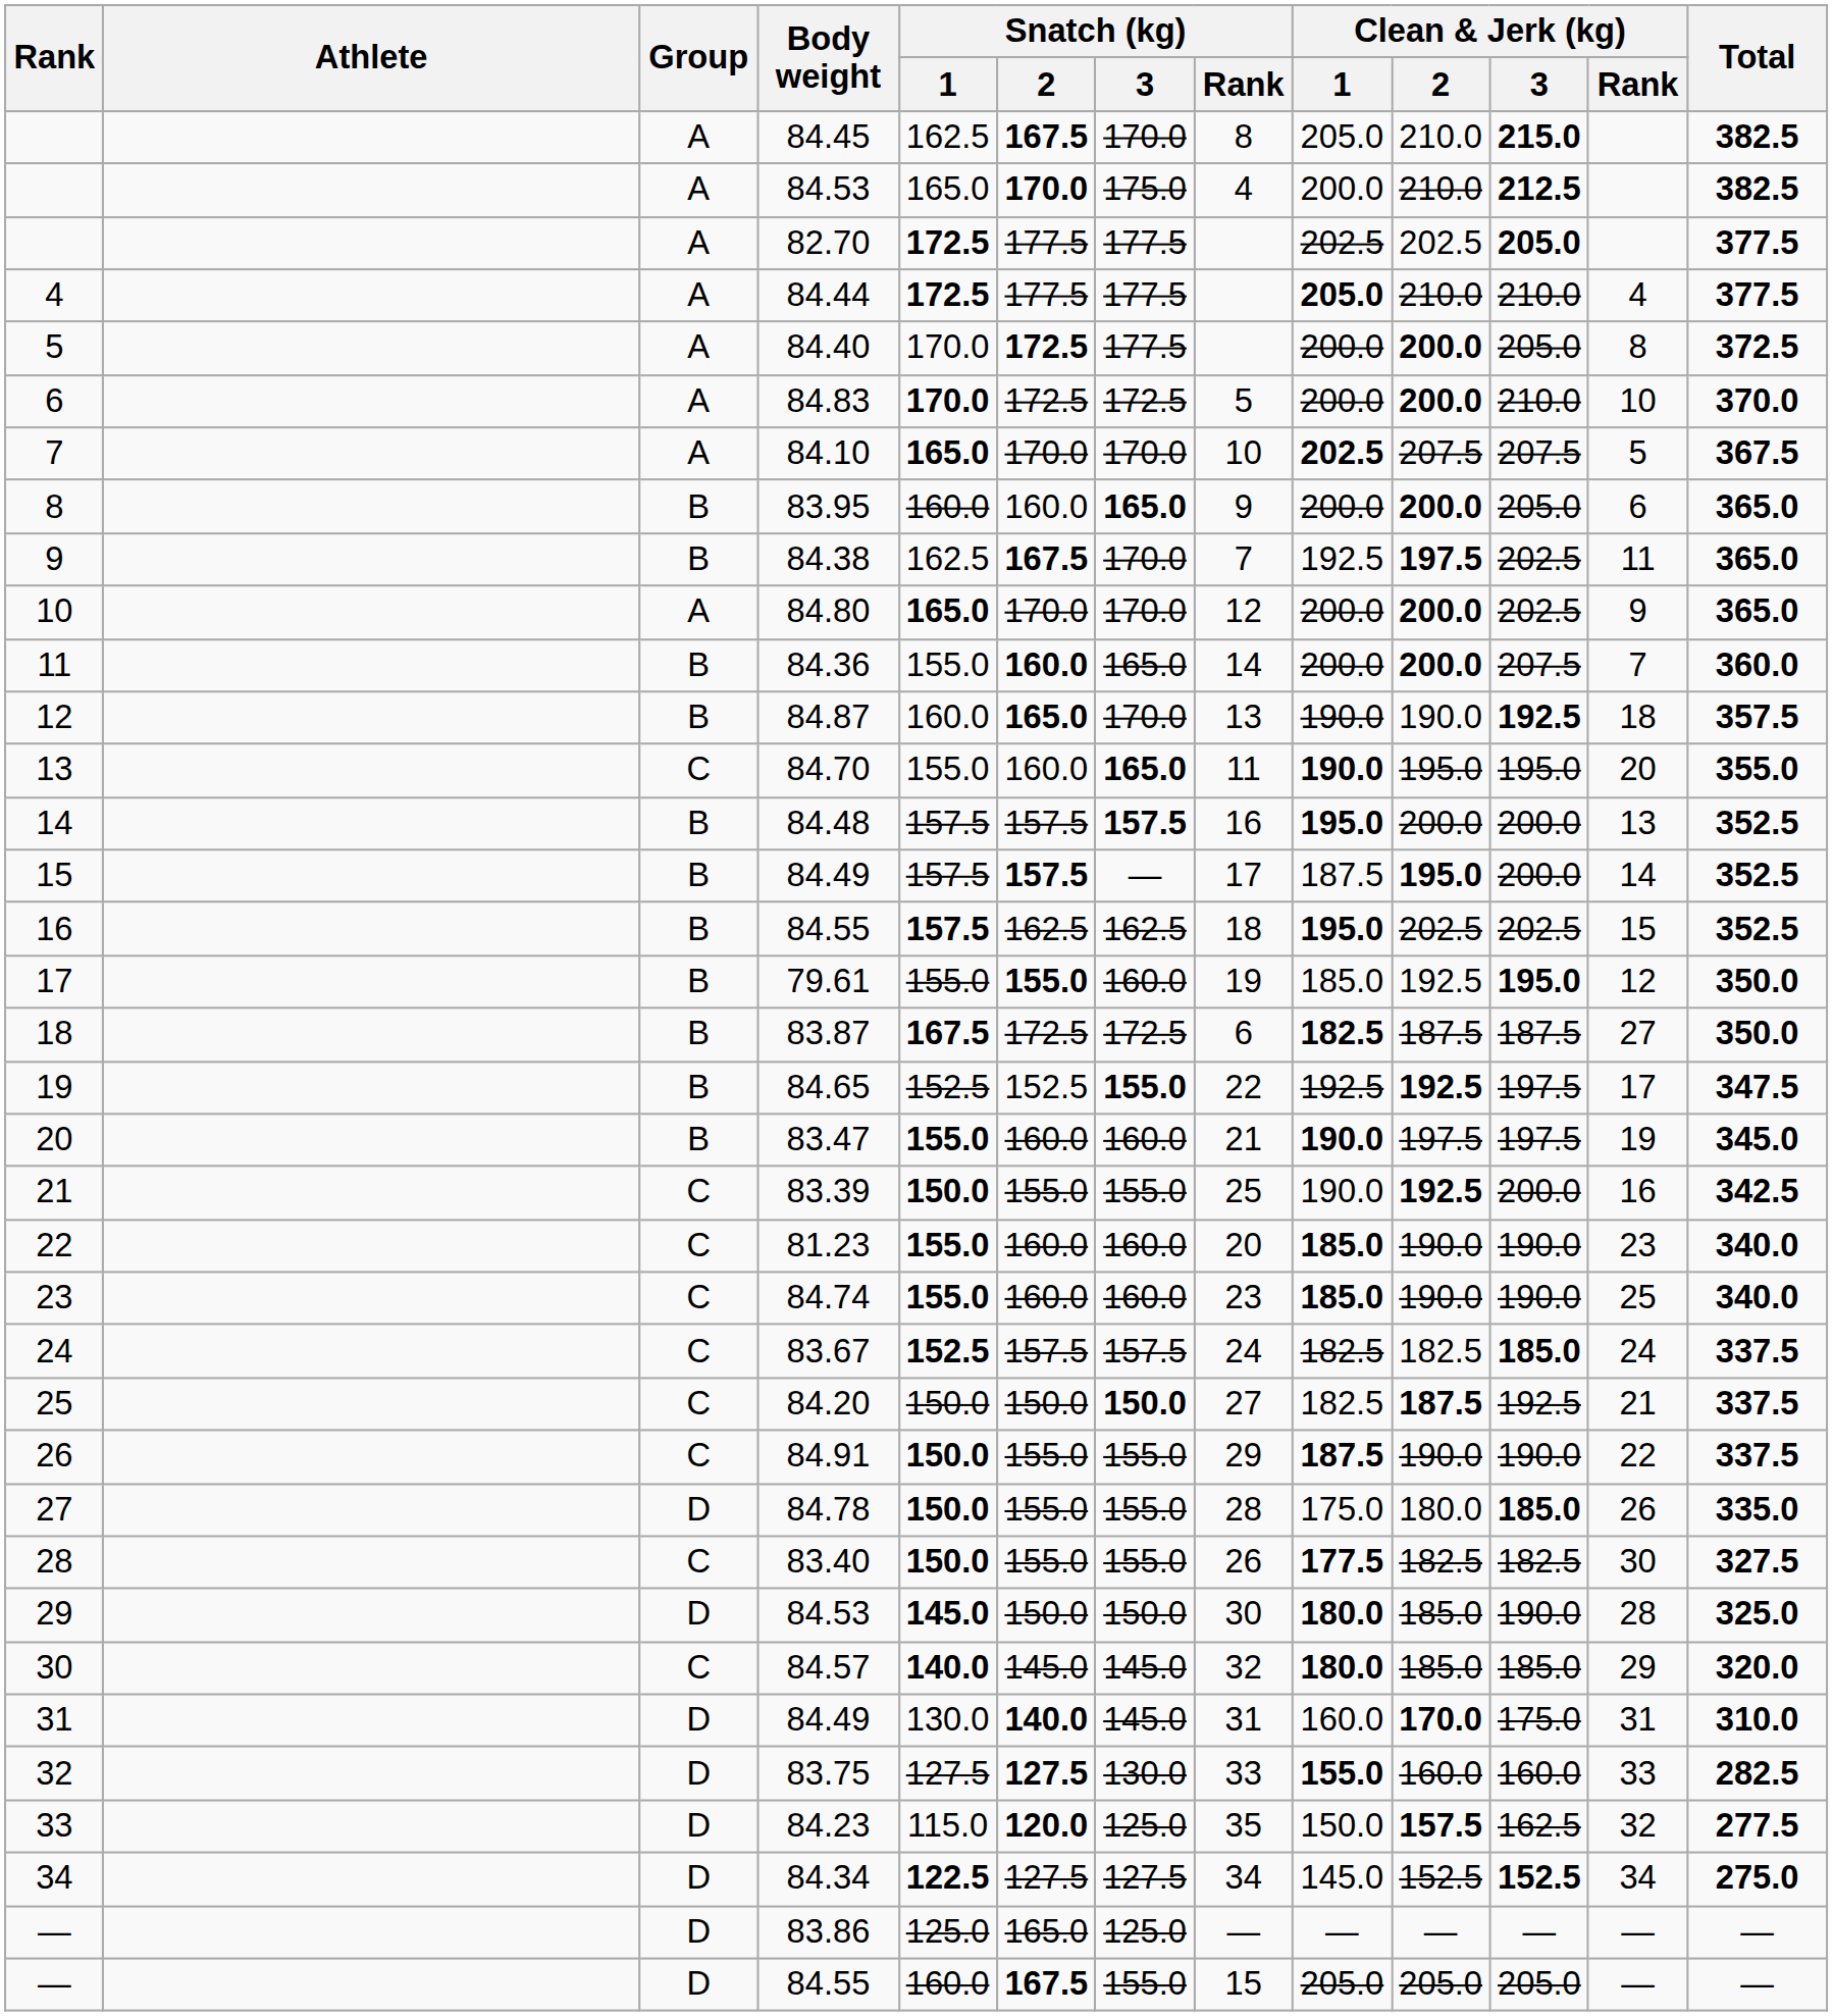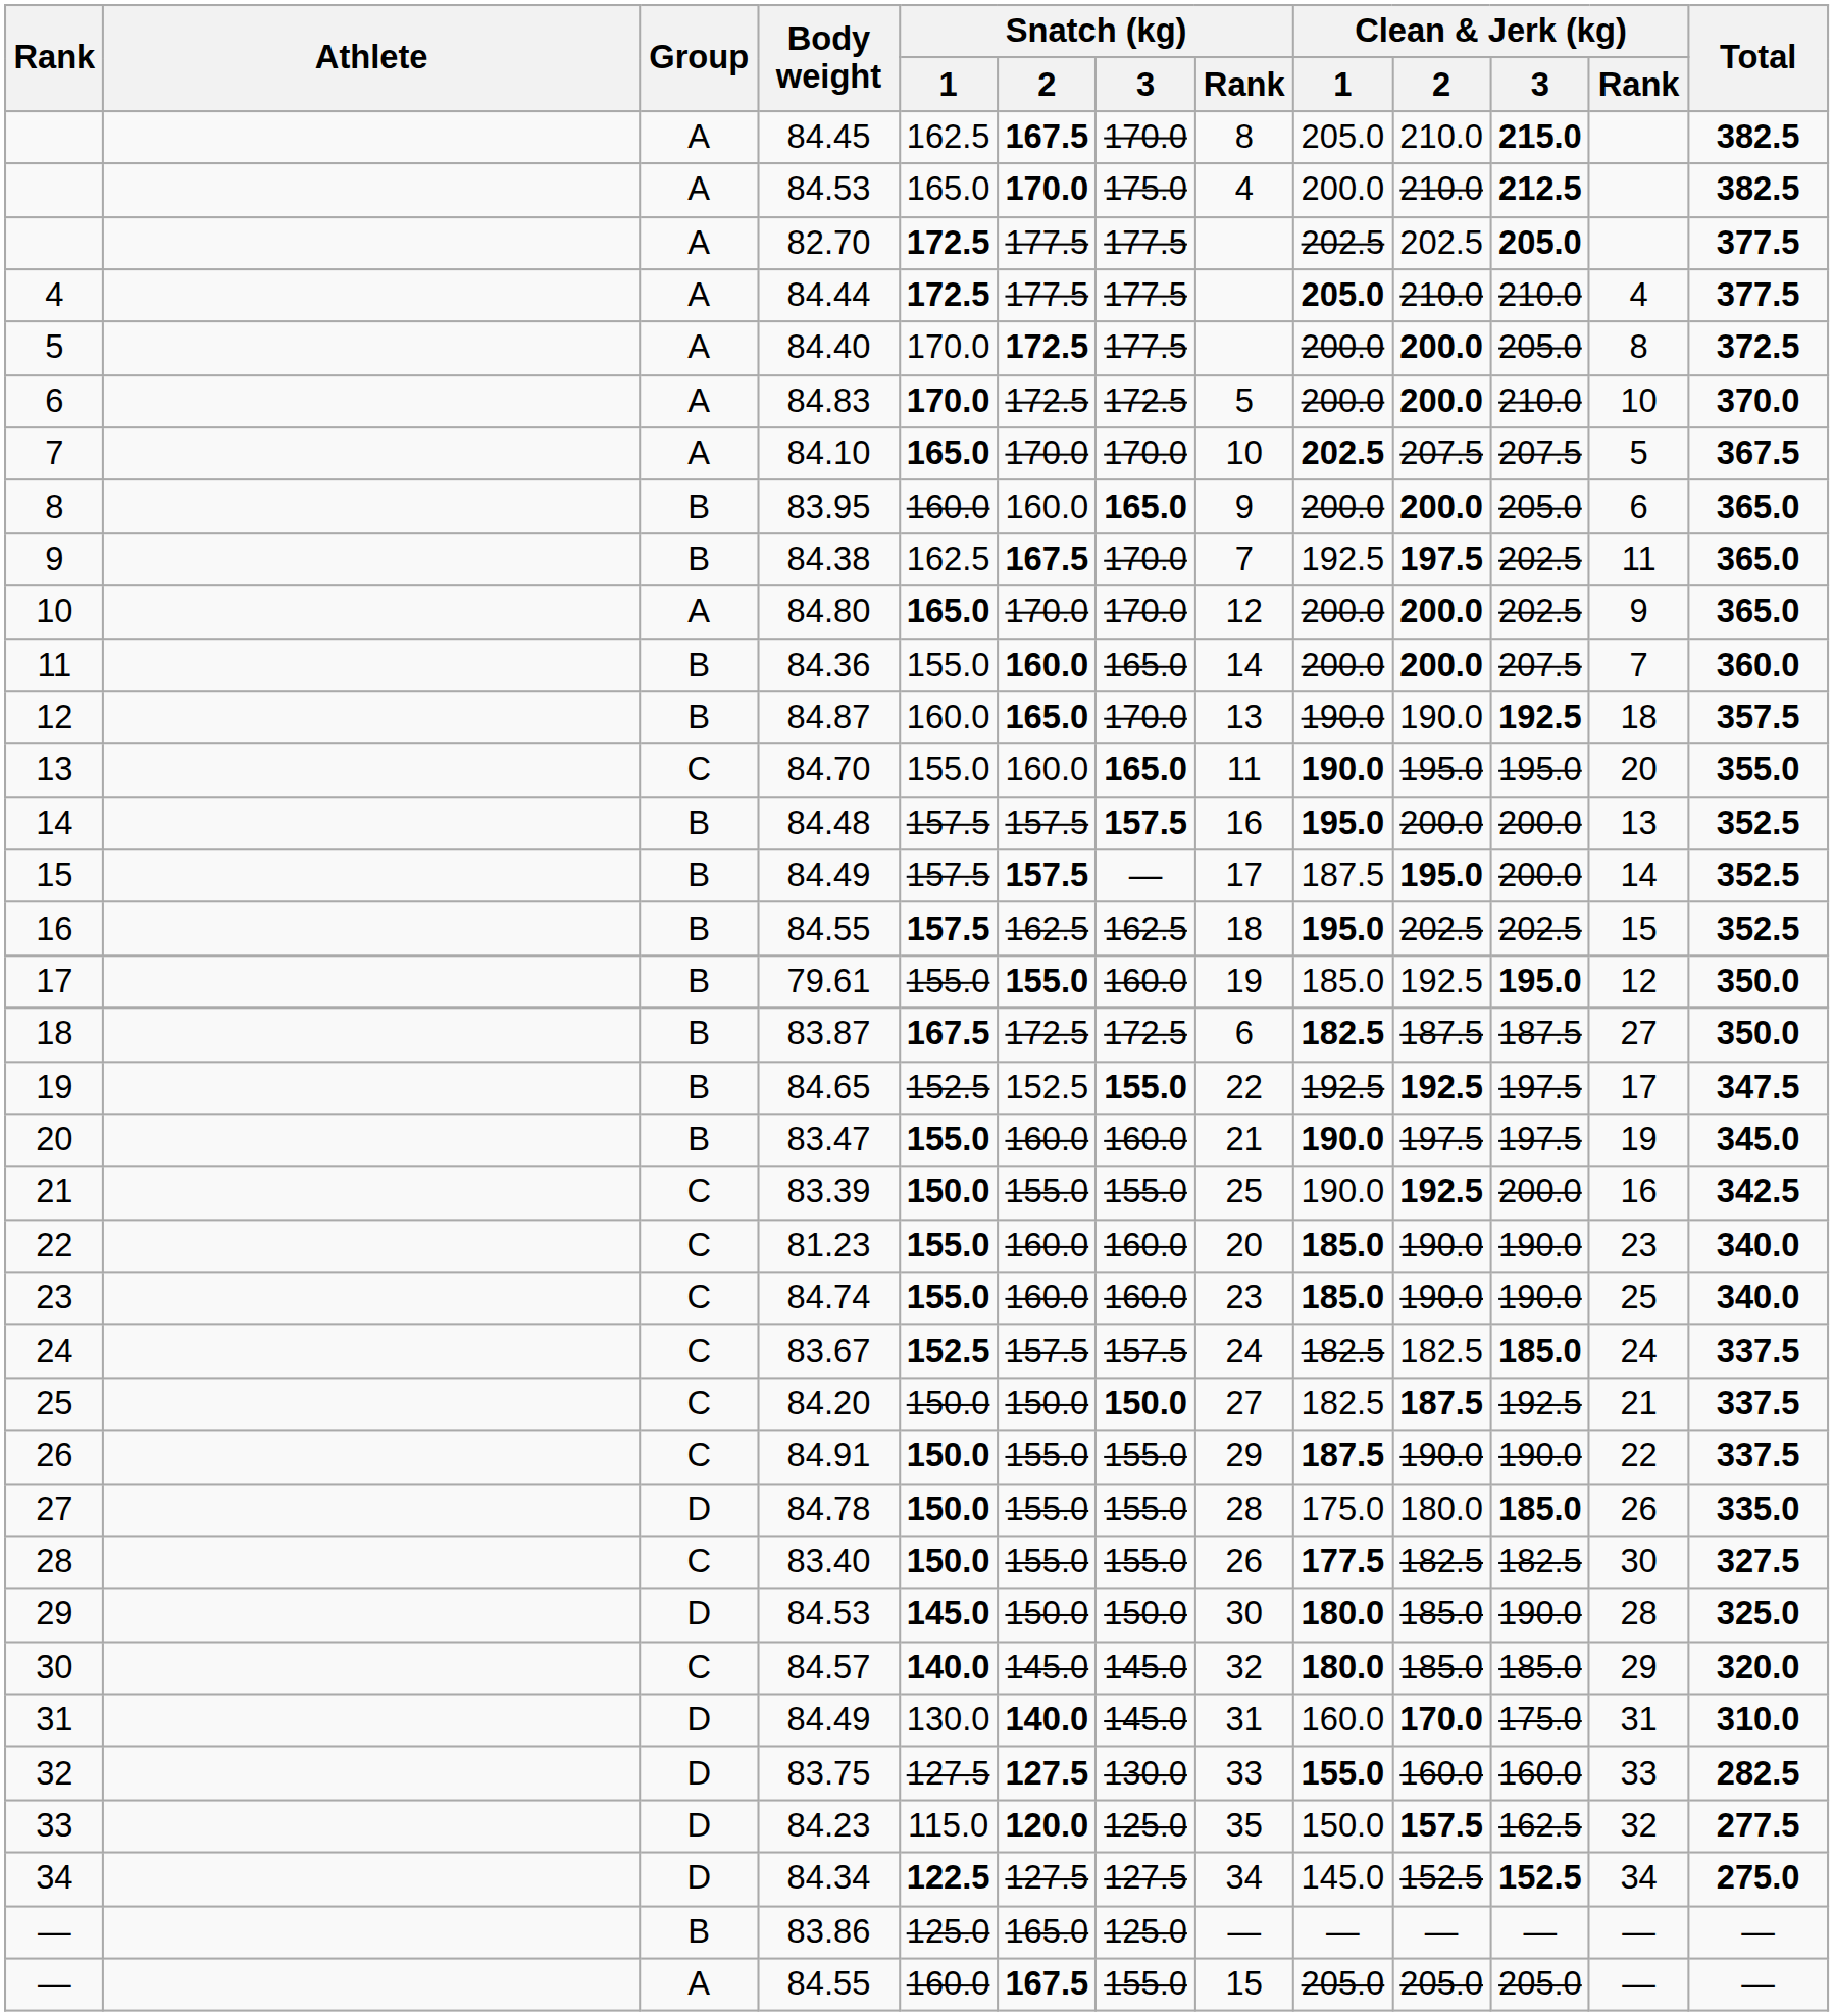— / 83.86 | Group: D -> B
— / 84.55 | Group: D -> A
